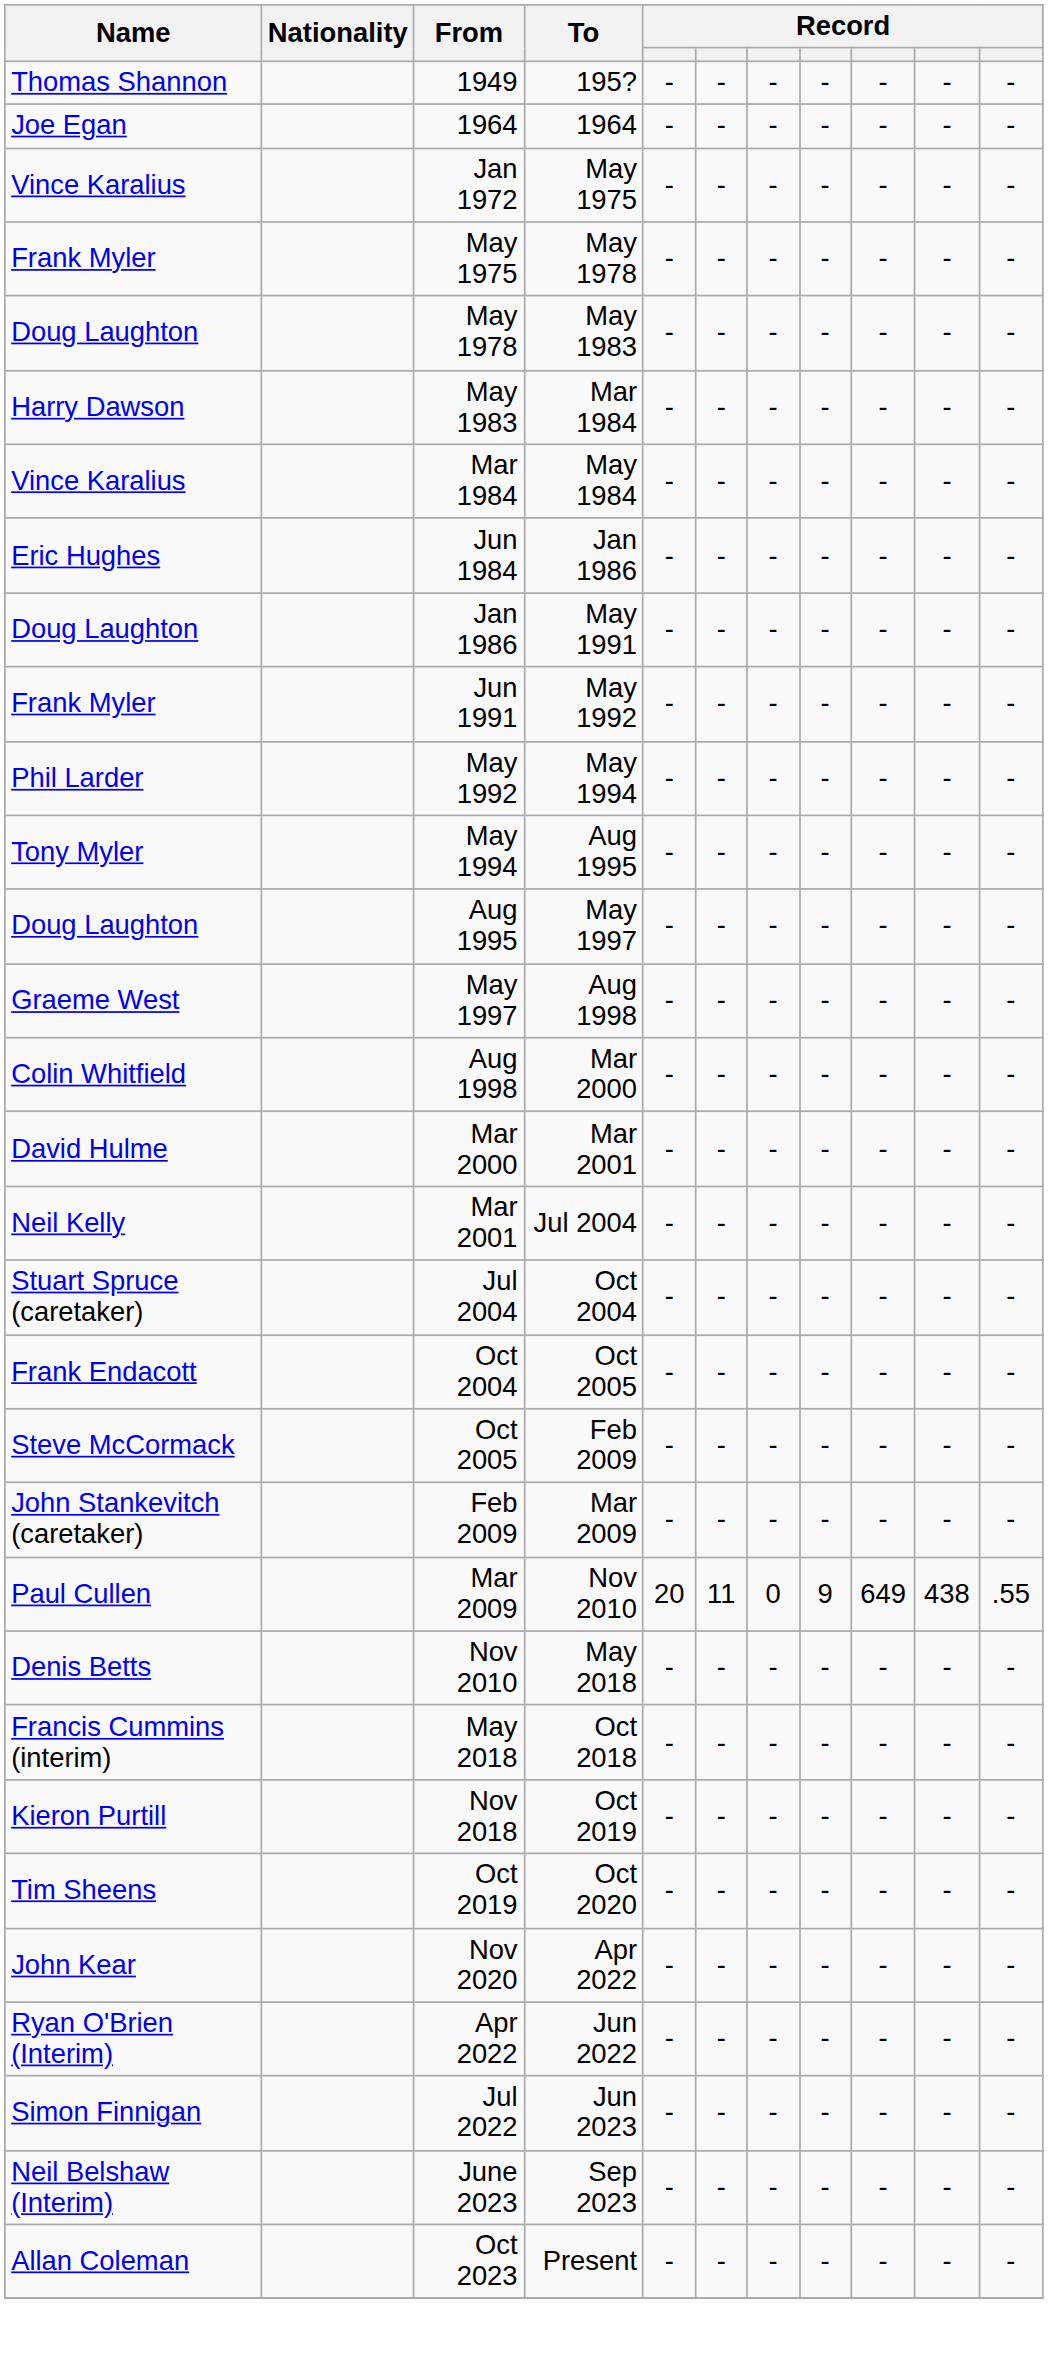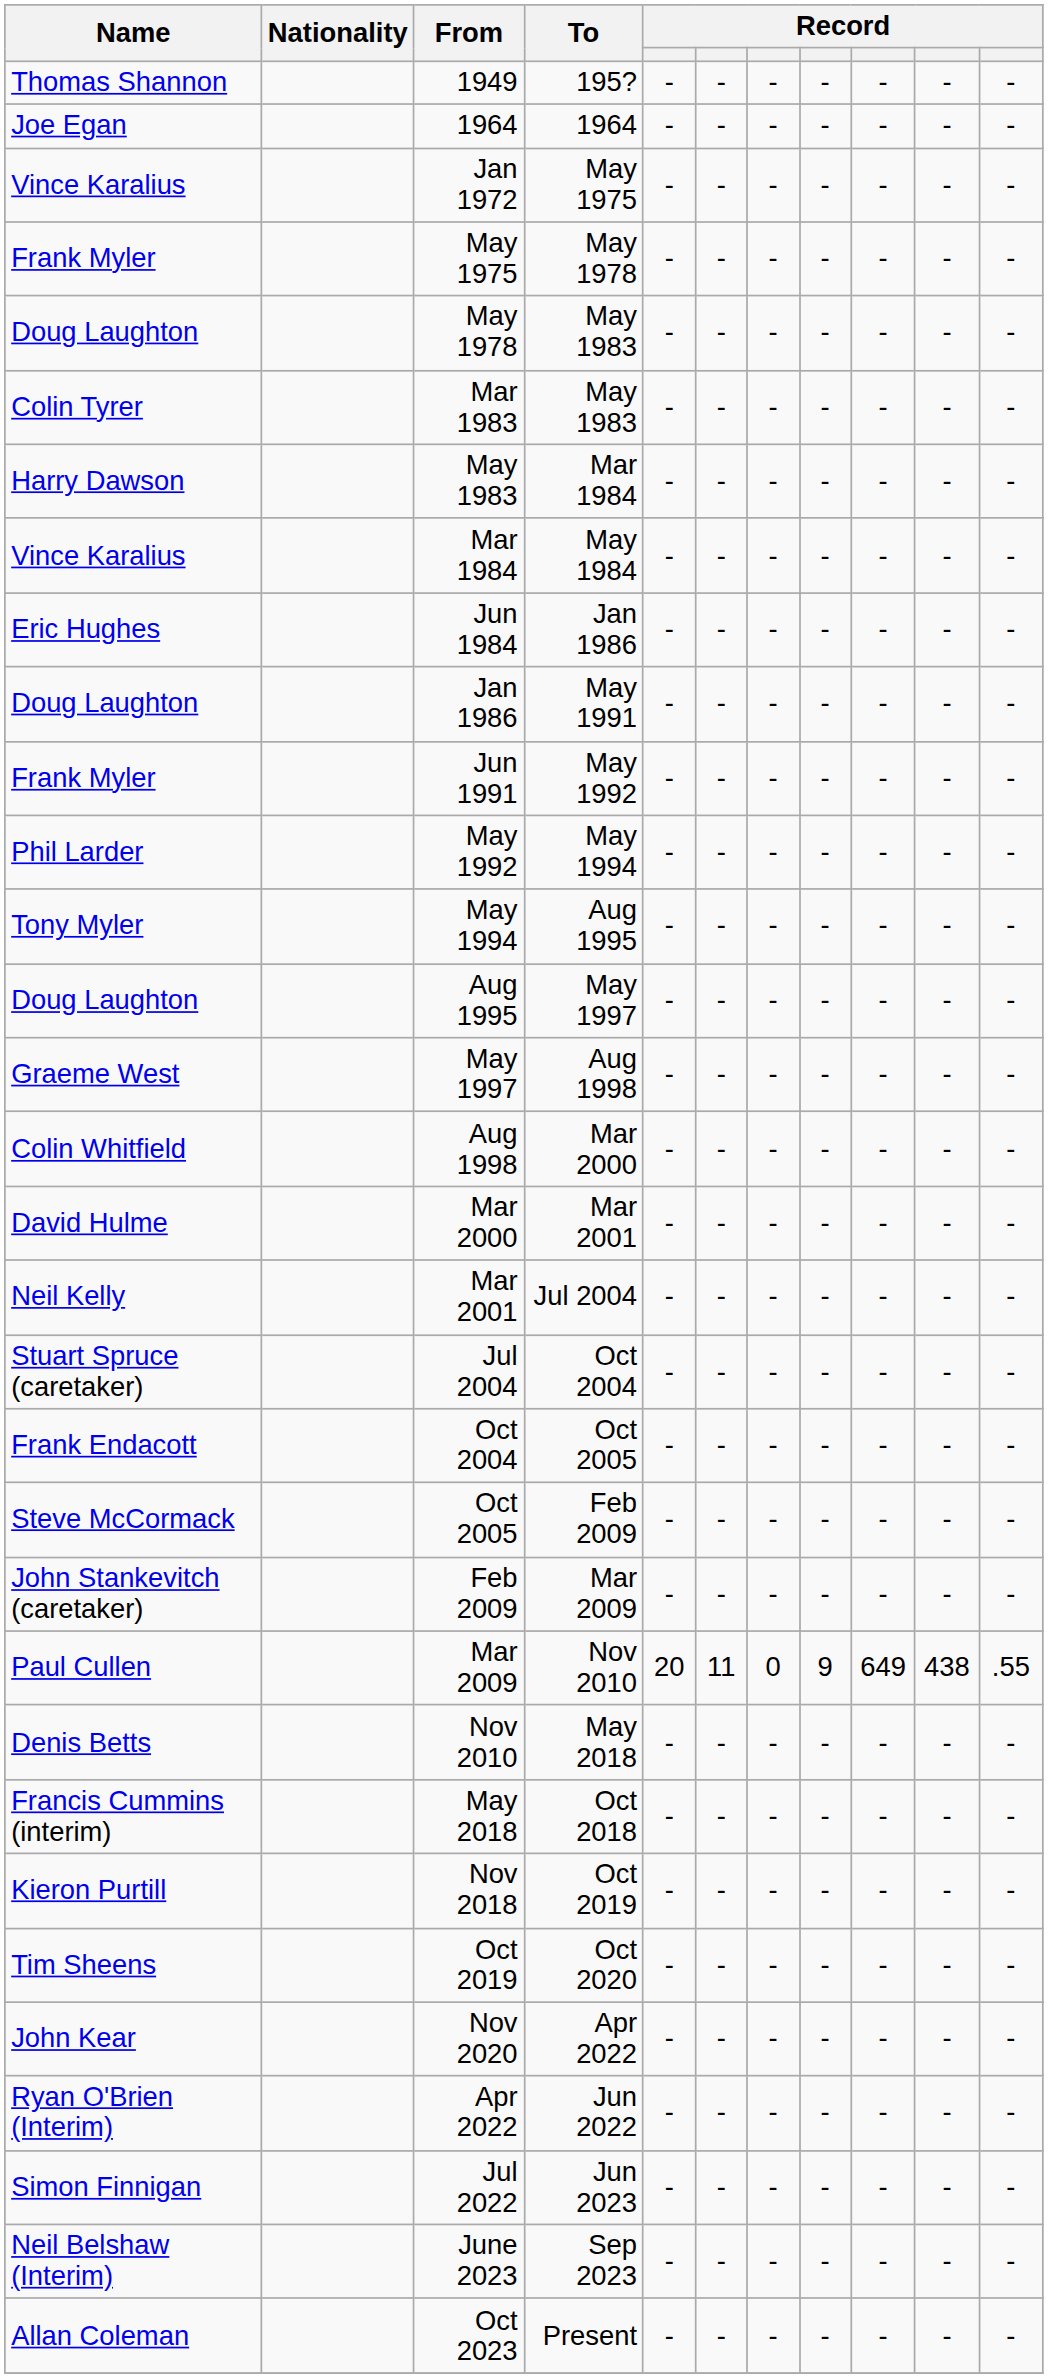+ row: Colin Tyrer | Mar 1983 | May 1983 | - | - | - | - | - | - | -
